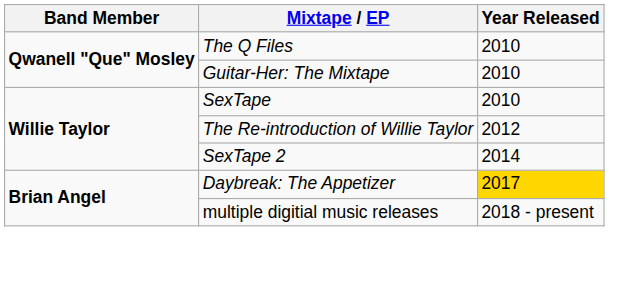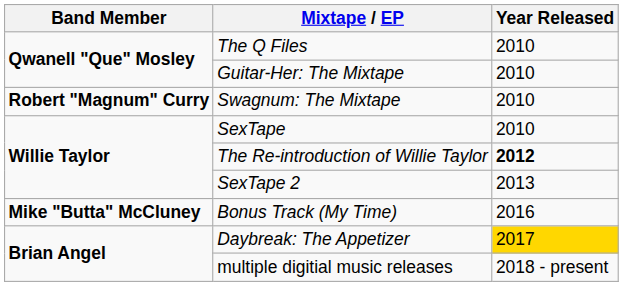+ row: Robert "Magnum" Curry | Swagnum: The Mixtape | 2010
The Re-introduction of Willie Taylor | Year Released: normal -> bold
SexTape 2 | Year Released: 2014 -> 2013
+ row: Mike "Butta" McCluney | Bonus Track (My Time) | 2016
